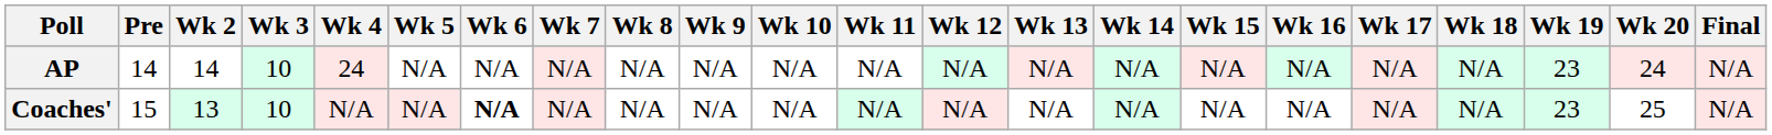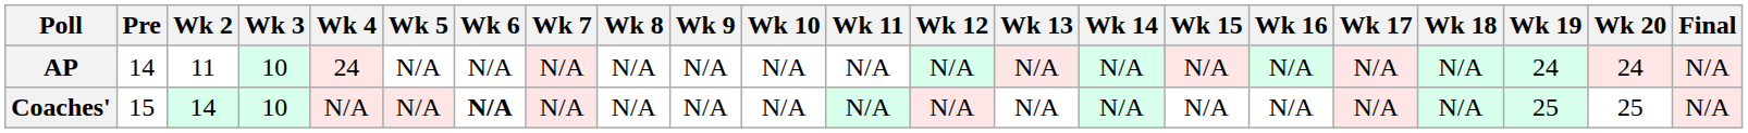AP | Wk 2: 14 -> 11
AP | Wk 19: 23 -> 24
Coaches' | Wk 2: 13 -> 14
Coaches' | Wk 19: 23 -> 25
